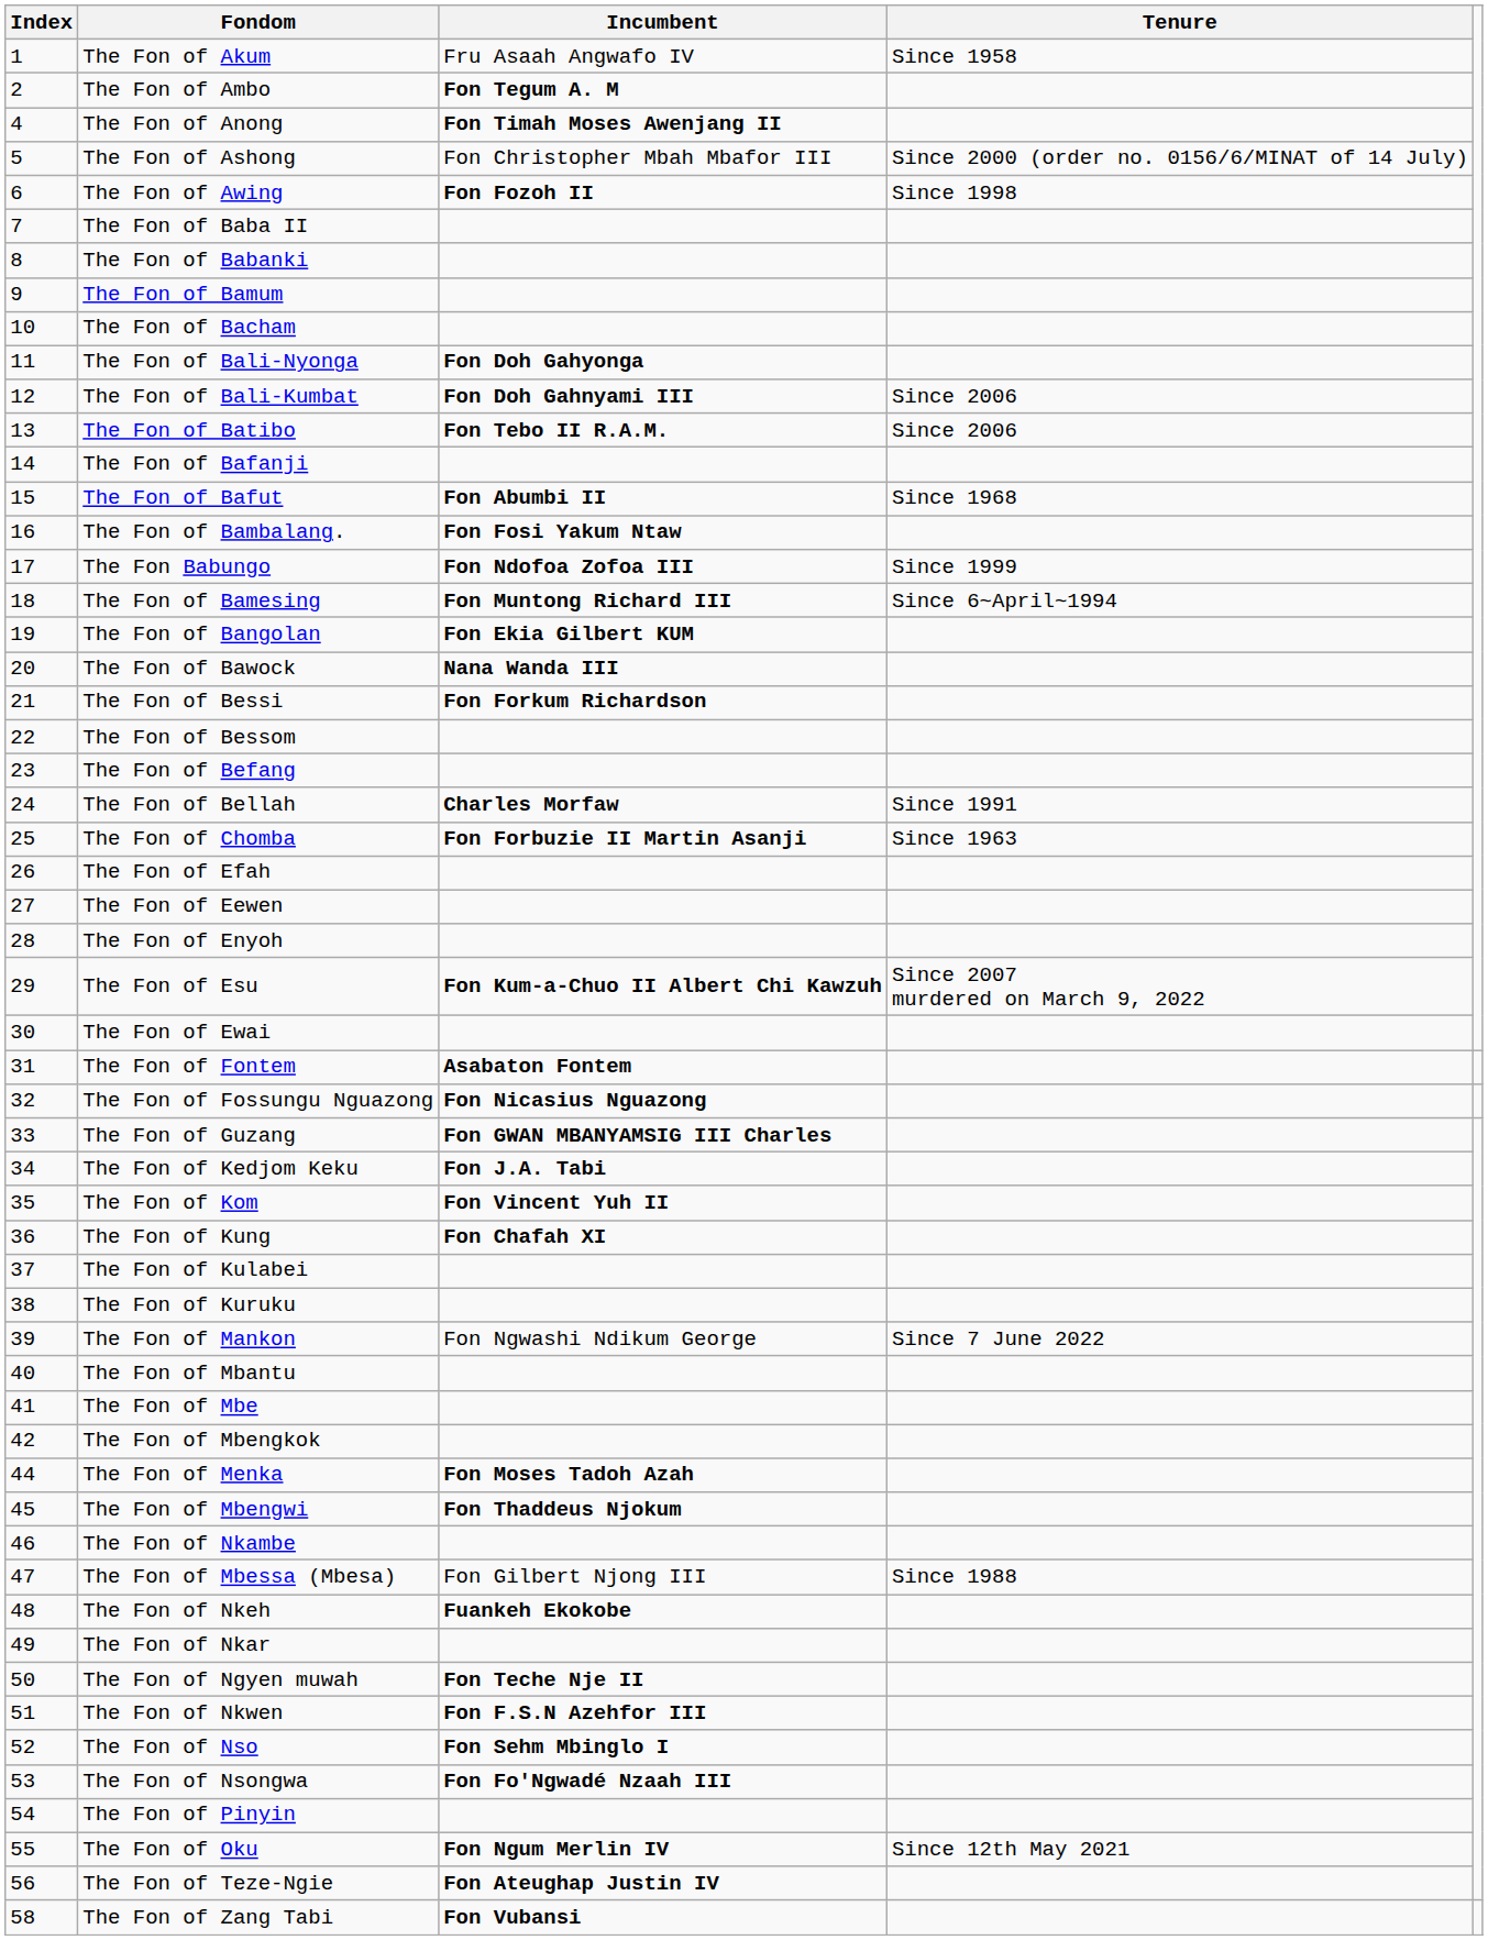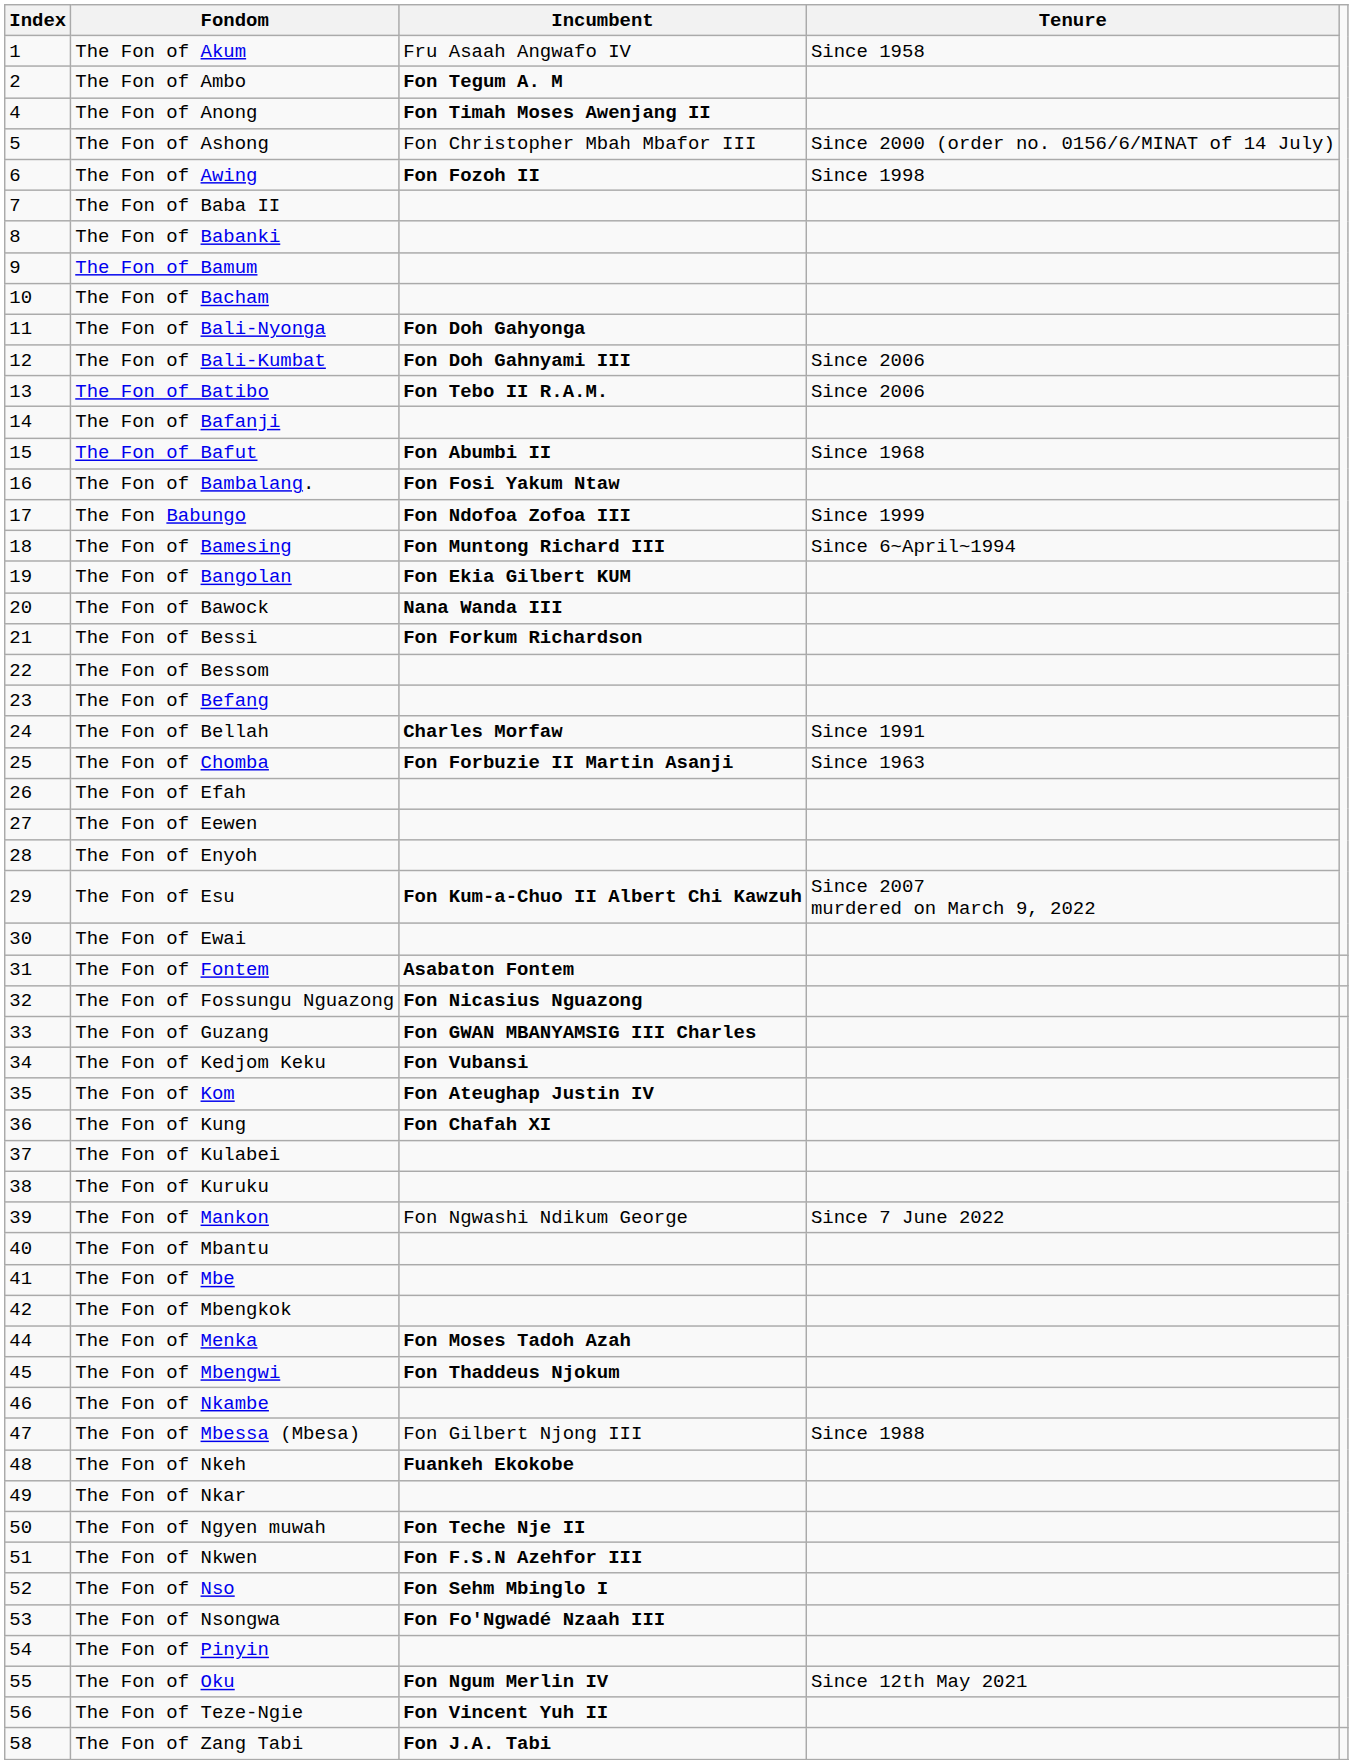The Fon of Kedjom Keku | Incumbent: Fon J.A. Tabi -> Fon Vubansi
The Fon of Kom | Incumbent: Fon Vincent Yuh II -> Fon Ateughap Justin IV
The Fon of Teze-Ngie | Incumbent: Fon Ateughap Justin IV -> Fon Vincent Yuh II
The Fon of Zang Tabi | Incumbent: Fon Vubansi -> Fon J.A. Tabi
